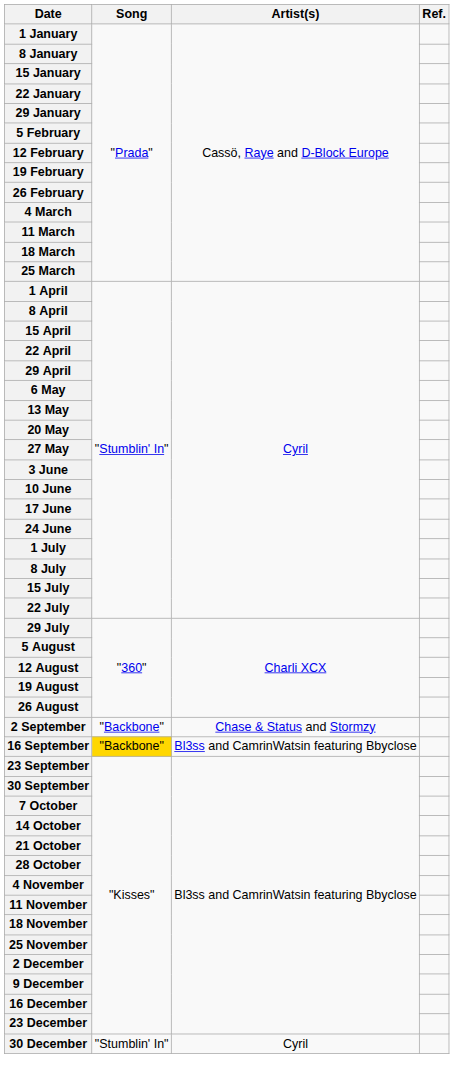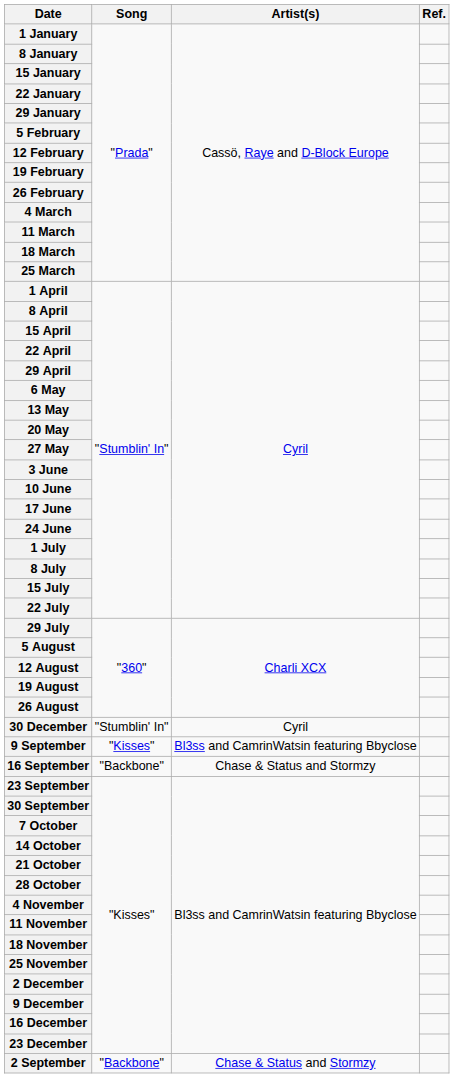rows swapped: 2 September <-> 30 December
+ row: 9 September | "Kisses" | Bl3ss and CamrinWatsin featuring Bbyclose
16 September | Song: gold background -> no background
16 September | Artist(s): Bl3ss and CamrinWatsin featuring Bbyclose -> Chase & Status and Stormzy
